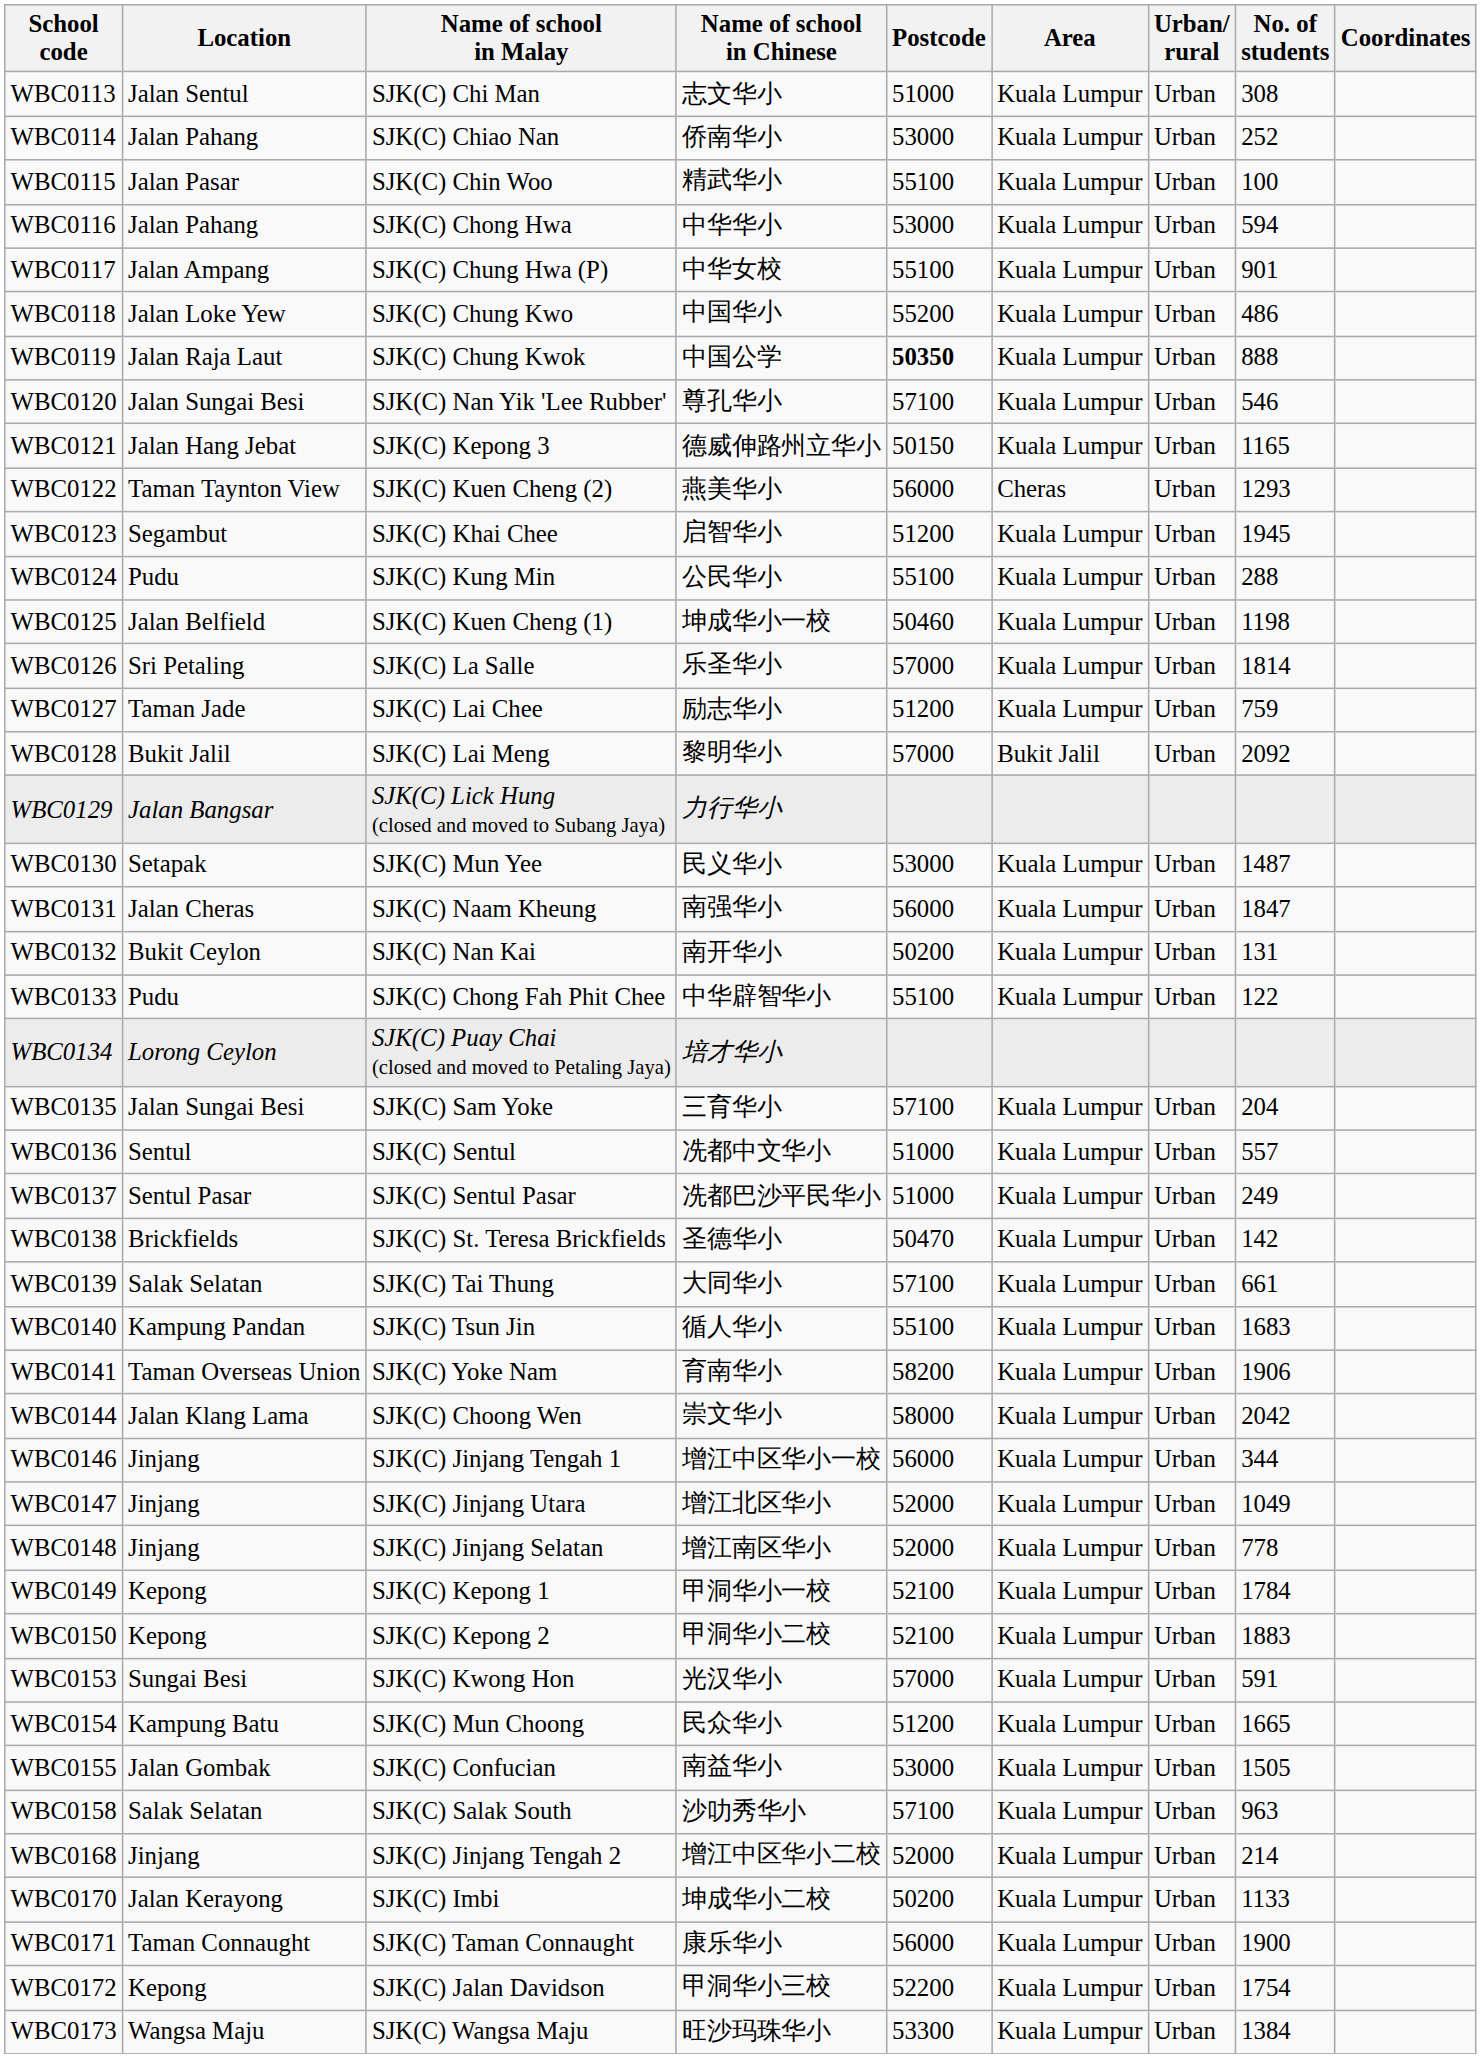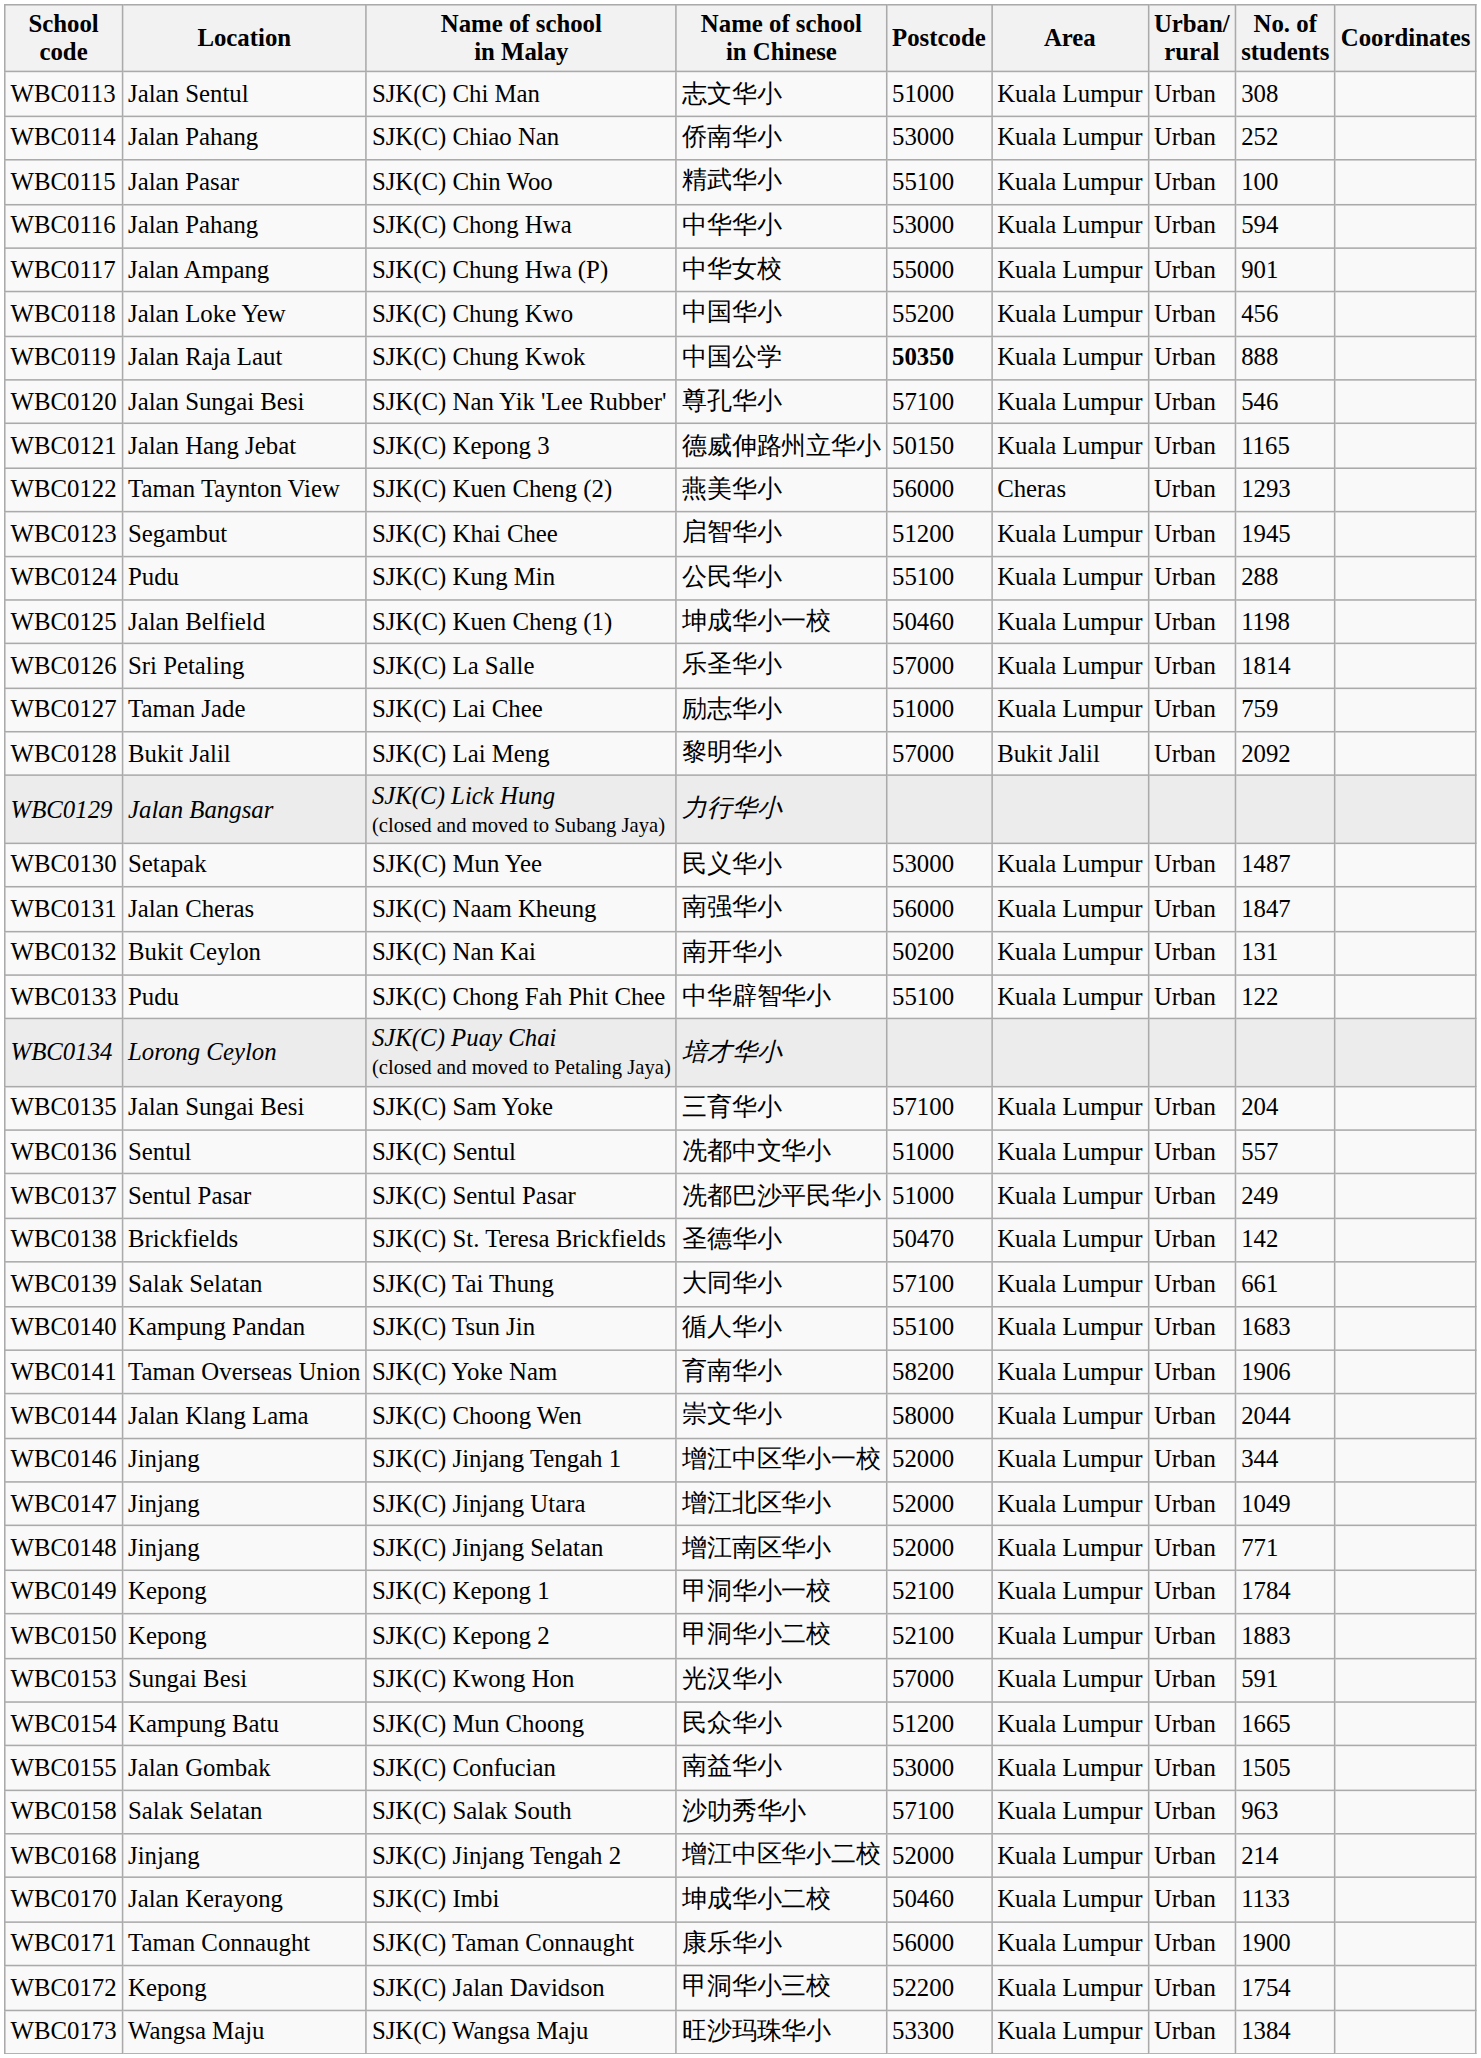WBC0117 | Postcode: 55100 -> 55000
WBC0118 | No. of students: 486 -> 456
WBC0127 | Postcode: 51200 -> 51000
WBC0144 | No. of students: 2042 -> 2044
WBC0146 | Postcode: 56000 -> 52000
WBC0148 | No. of students: 778 -> 771
WBC0170 | Postcode: 50200 -> 50460
